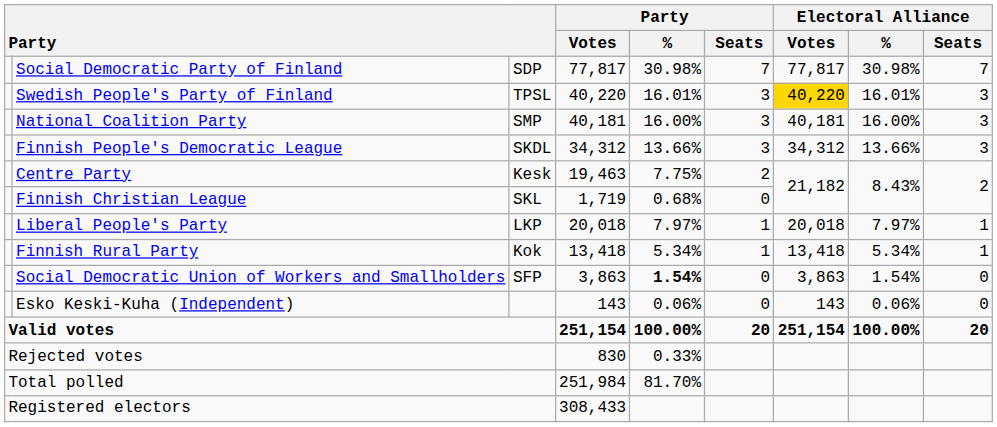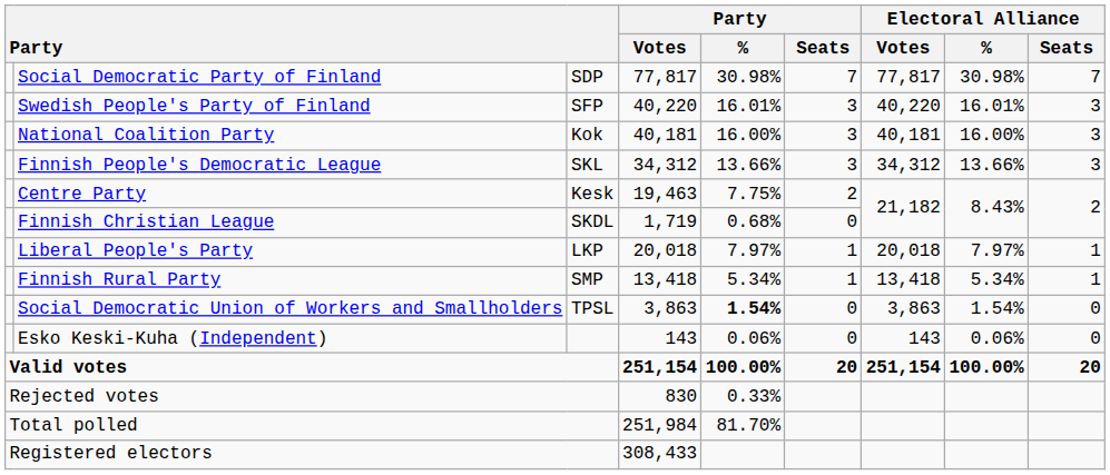Swedish People's Party of Finland | column 3: TPSL -> SFP
Swedish People's Party of Finland | Electoral Alliance / Votes: gold background -> no background
National Coalition Party | column 3: SMP -> Kok
Finnish People's Democratic League | column 3: SKDL -> SKL
Finnish Christian League | column 3: SKL -> SKDL
Finnish Rural Party | column 3: Kok -> SMP
Social Democratic Union of Workers and Smallholders | column 3: SFP -> TPSL
